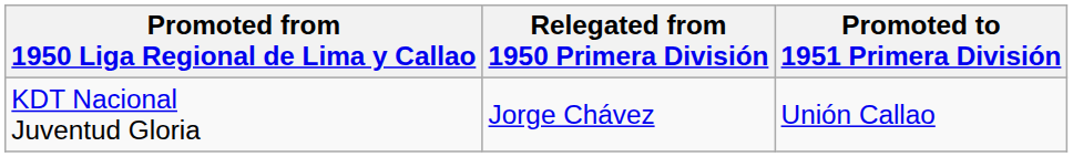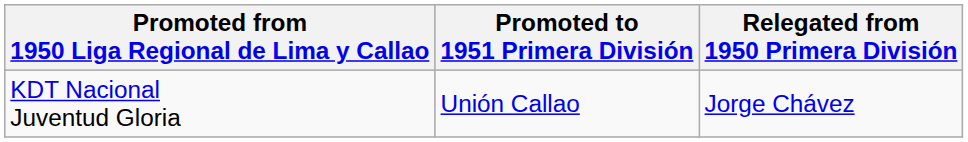columns swapped: Promoted to 1951 Primera División <-> Relegated from 1950 Primera División
